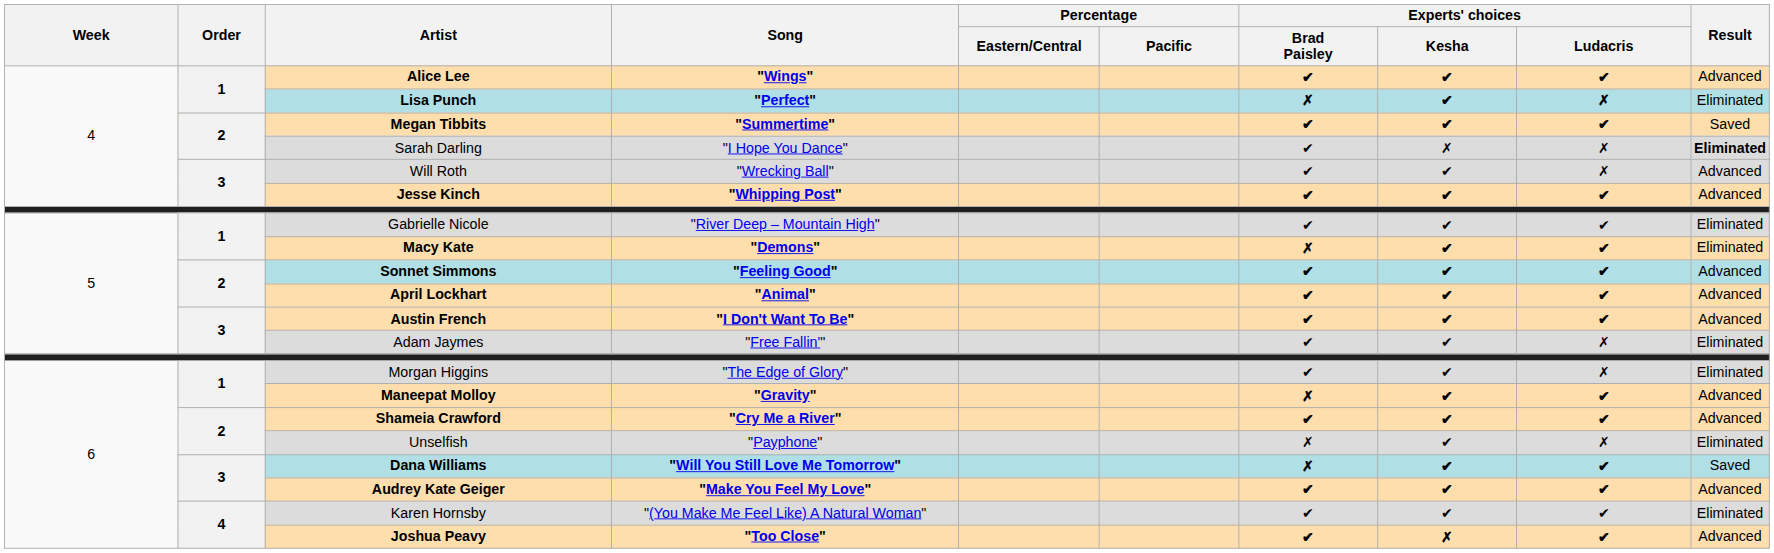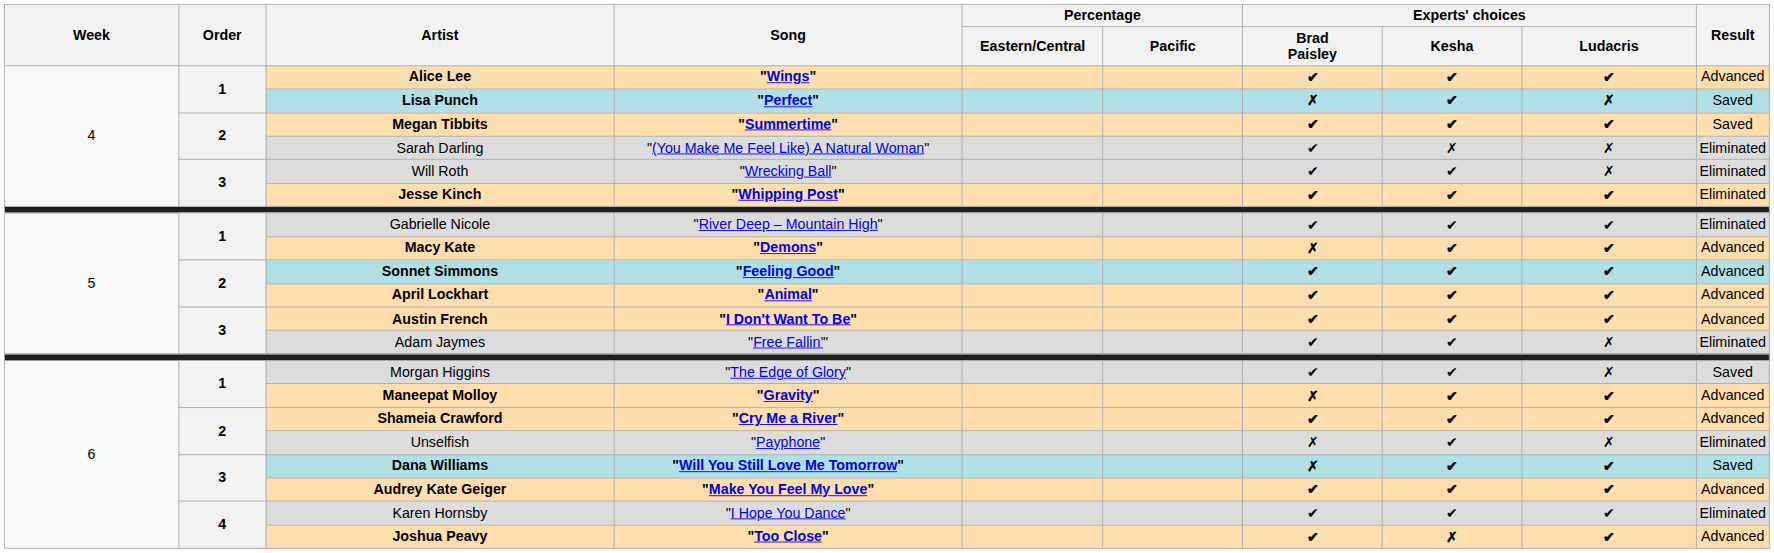Lisa Punch | Result: Eliminated -> Saved
Sarah Darling | Song: "I Hope You Dance" -> "(You Make Me Feel Like) A Natural Woman"
Sarah Darling | Result: bold -> normal
Will Roth | Result: Advanced -> Eliminated
Jesse Kinch | Result: Advanced -> Eliminated
Macy Kate | Result: Eliminated -> Advanced
Morgan Higgins | Result: Eliminated -> Saved
Karen Hornsby | Song: "(You Make Me Feel Like) A Natural Woman" -> "I Hope You Dance"
